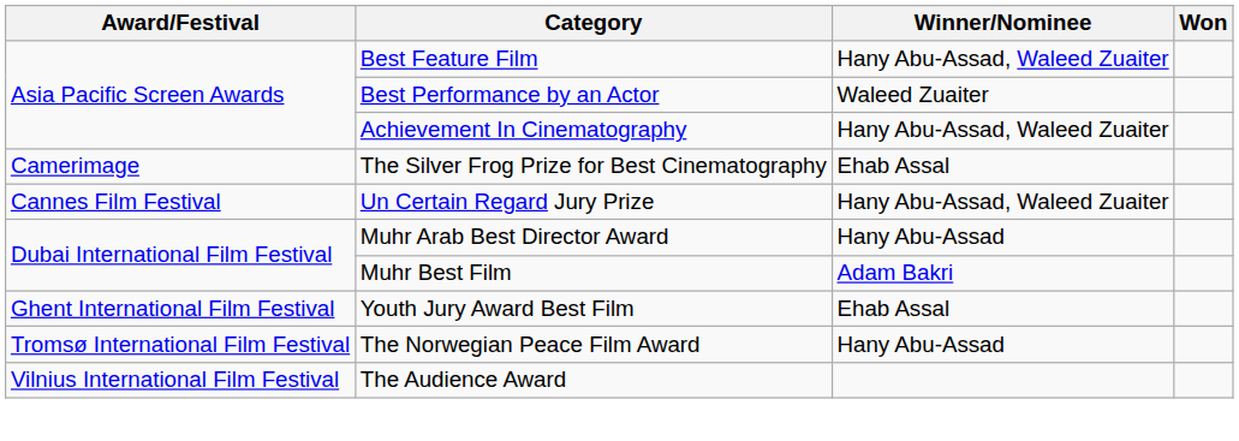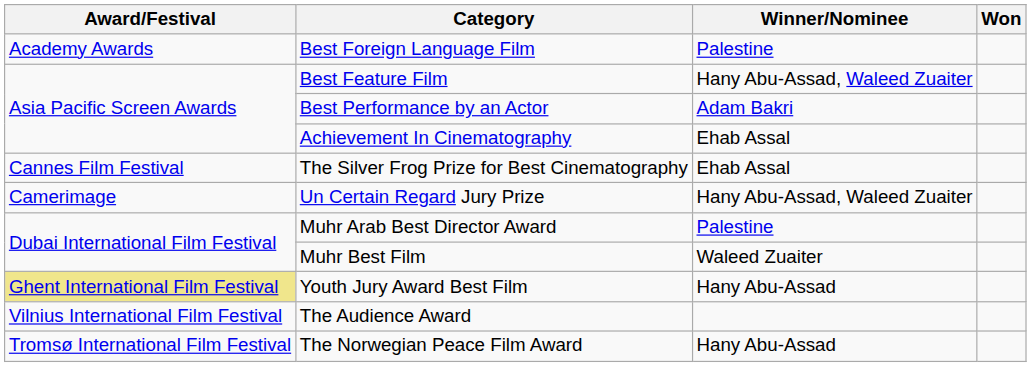+ row: Academy Awards | Best Foreign Language Film | Palestine
Best Performance by an Actor | Winner/Nominee: Waleed Zuaiter -> Adam Bakri
Achievement In Cinematography | Winner/Nominee: Hany Abu-Assad, Waleed Zuaiter -> Ehab Assal
The Silver Frog Prize for Best Cinematography | Award/Festival: Camerimage -> Cannes Film Festival
Un Certain Regard Jury Prize | Award/Festival: Cannes Film Festival -> Camerimage
Muhr Arab Best Director Award | Winner/Nominee: Hany Abu-Assad -> Palestine
Muhr Best Film | Winner/Nominee: Adam Bakri -> Waleed Zuaiter
Youth Jury Award Best Film | Award/Festival: no background -> khaki background
Youth Jury Award Best Film | Winner/Nominee: Ehab Assal -> Hany Abu-Assad
rows swapped: The Audience Award <-> The Norwegian Peace Film Award
